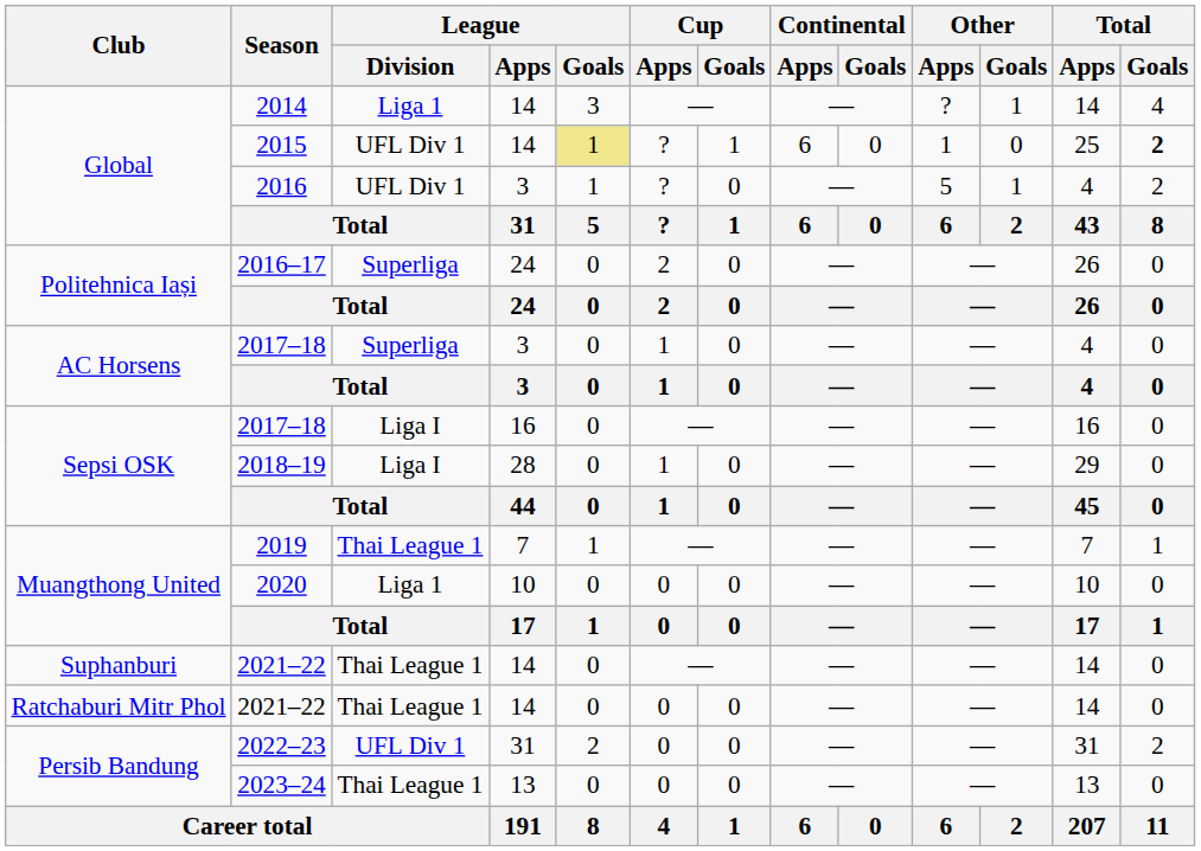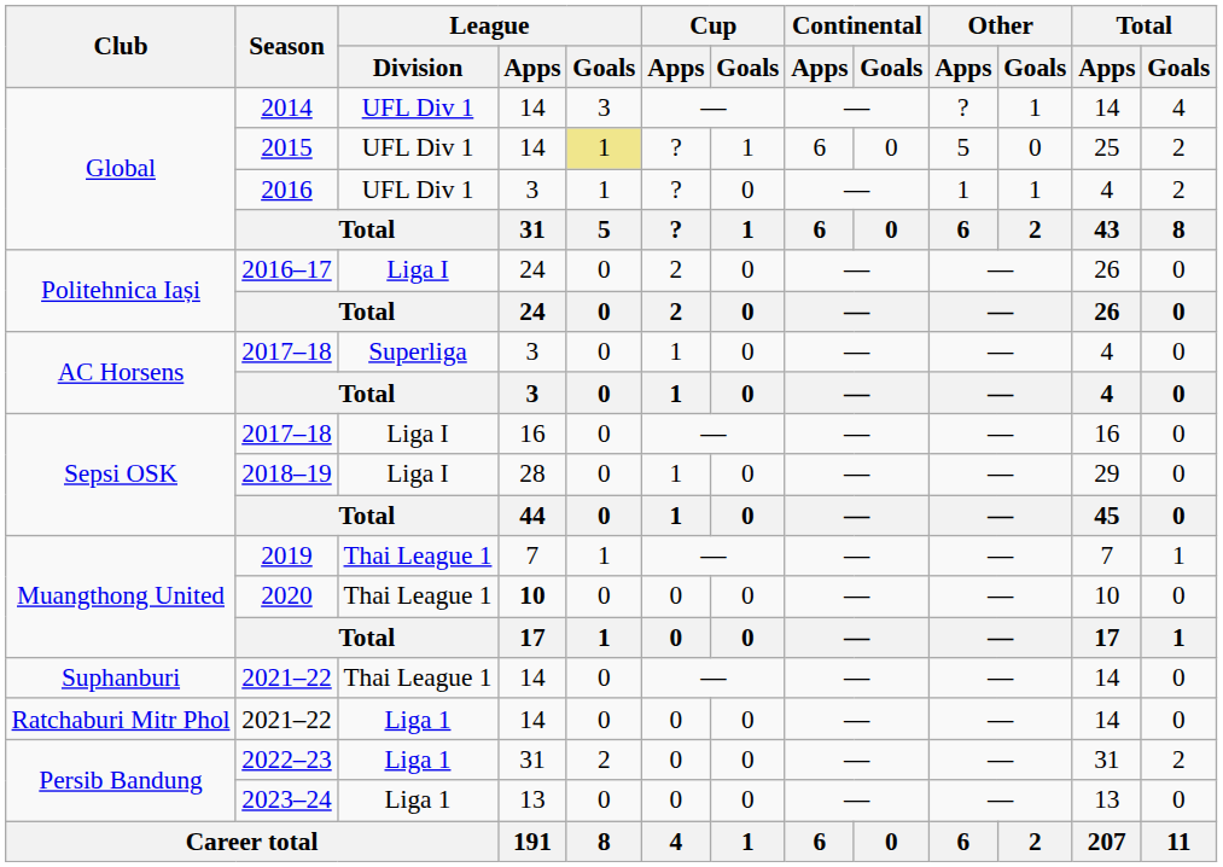2014 | League / Division: Liga 1 -> UFL Div 1
2015 | Other / Apps: 1 -> 5
2015 | Total / Goals: bold -> normal
2016 | Other / Apps: 5 -> 1
2016–17 | League / Division: Superliga -> Liga I
2020 | League / Division: Liga 1 -> Thai League 1
2020 | League / Apps: normal -> bold
Ratchaburi Mitr Phol / 2021–22 | League / Division: Thai League 1 -> Liga 1
2022–23 | League / Division: UFL Div 1 -> Liga 1
2023–24 | League / Division: Thai League 1 -> Liga 1
